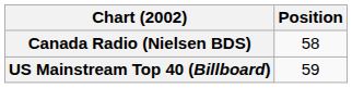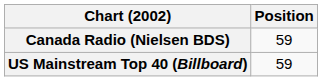Canada Radio (Nielsen BDS) | Position: 58 -> 59
